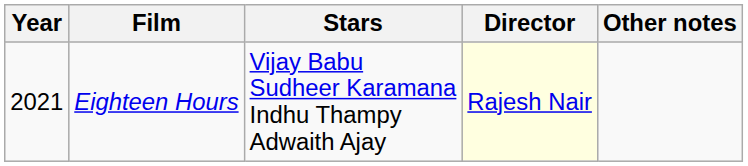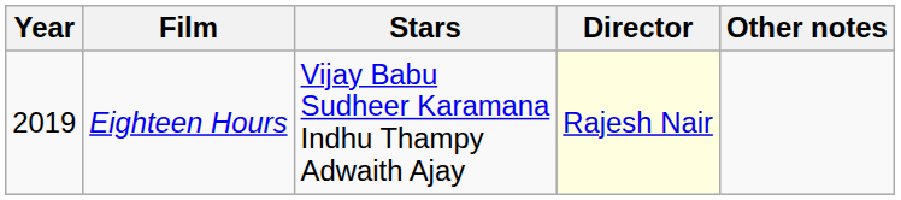Eighteen Hours | Year: 2021 -> 2019
